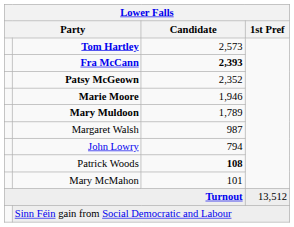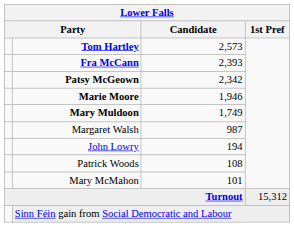Fra McCann | Candidate: bold -> normal
Patsy McGeown | Candidate: 2,352 -> 2,342
Mary Muldoon | Candidate: 1,789 -> 1,749
John Lowry | Candidate: 794 -> 194
Patrick Woods | Candidate: bold -> normal
Turnout | 1st Pref: 13,512 -> 15,312
